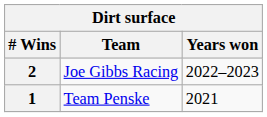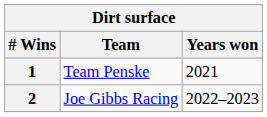rows swapped: 2 <-> 1
